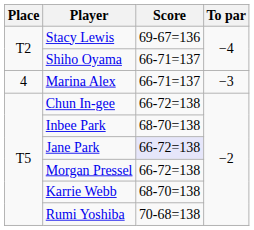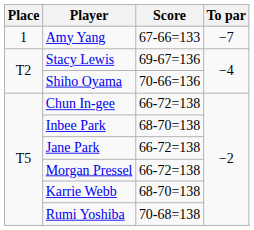+ row: 1 | Amy Yang | 67-66=133 | −7
Shiho Oyama | Score: 66-71=137 -> 70-66=136
- row: 4 | Marina Alex | 66-71=137 | −3
Jane Park | Score: lavender background -> no background
